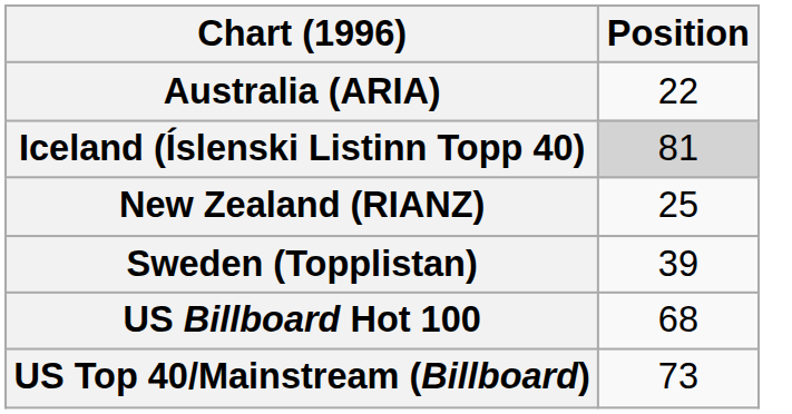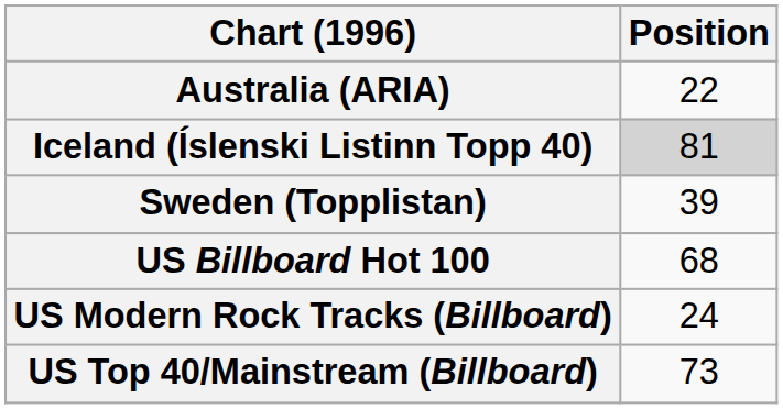- row: New Zealand (RIANZ) | 25
+ row: US Modern Rock Tracks (Billboard) | 24
